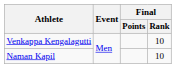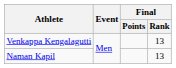Venkappa Kengalagutti | Final / Rank: 10 -> 13
Naman Kapil | Final / Rank: 10 -> 13
